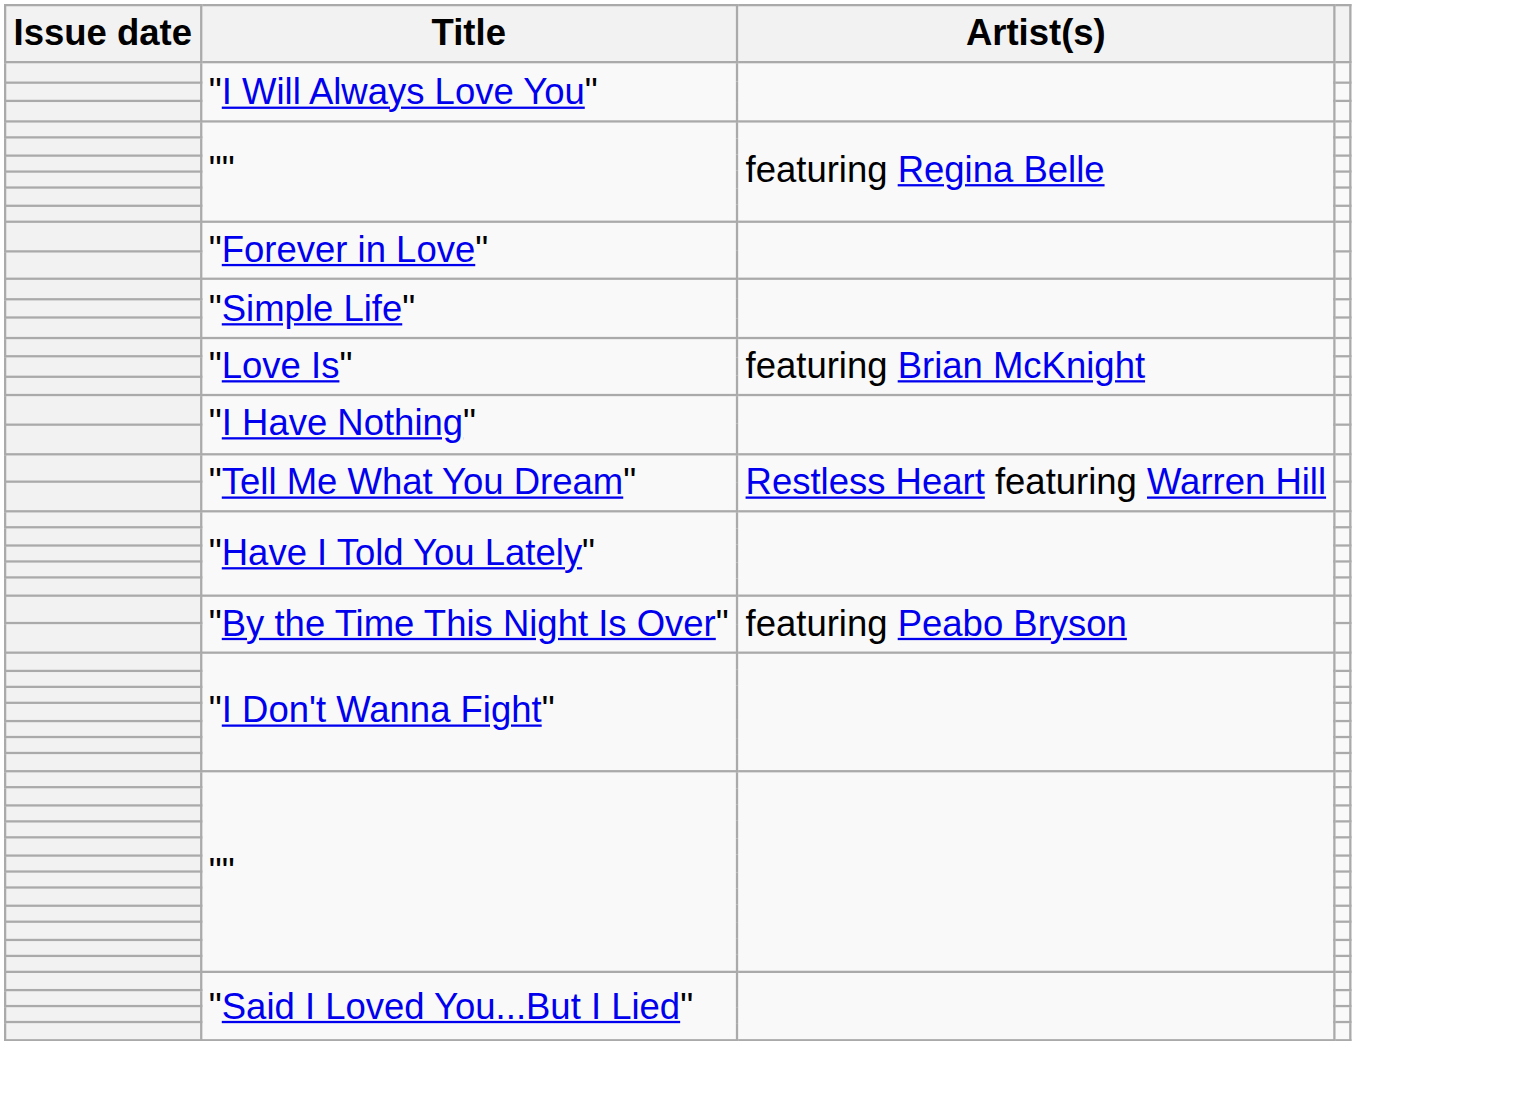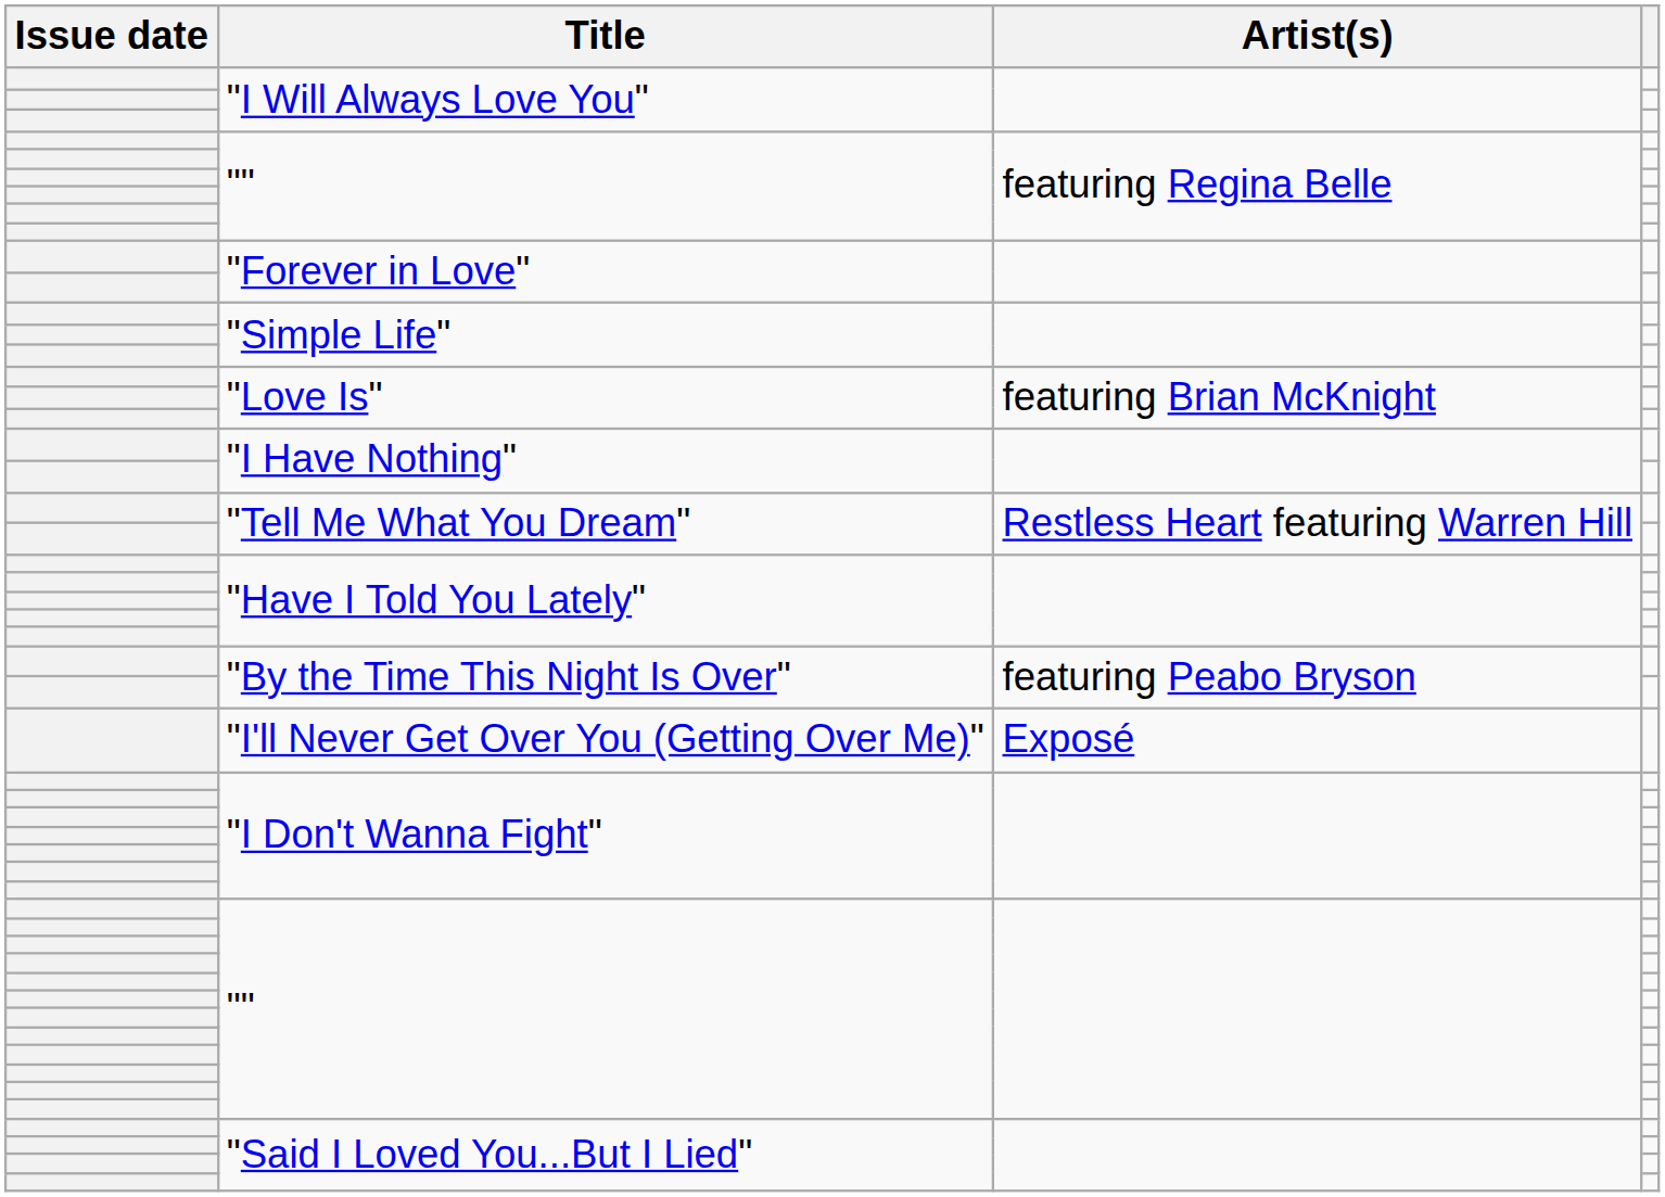+ row: "I'll Never Get Over You (Getting Over Me)" | Exposé
